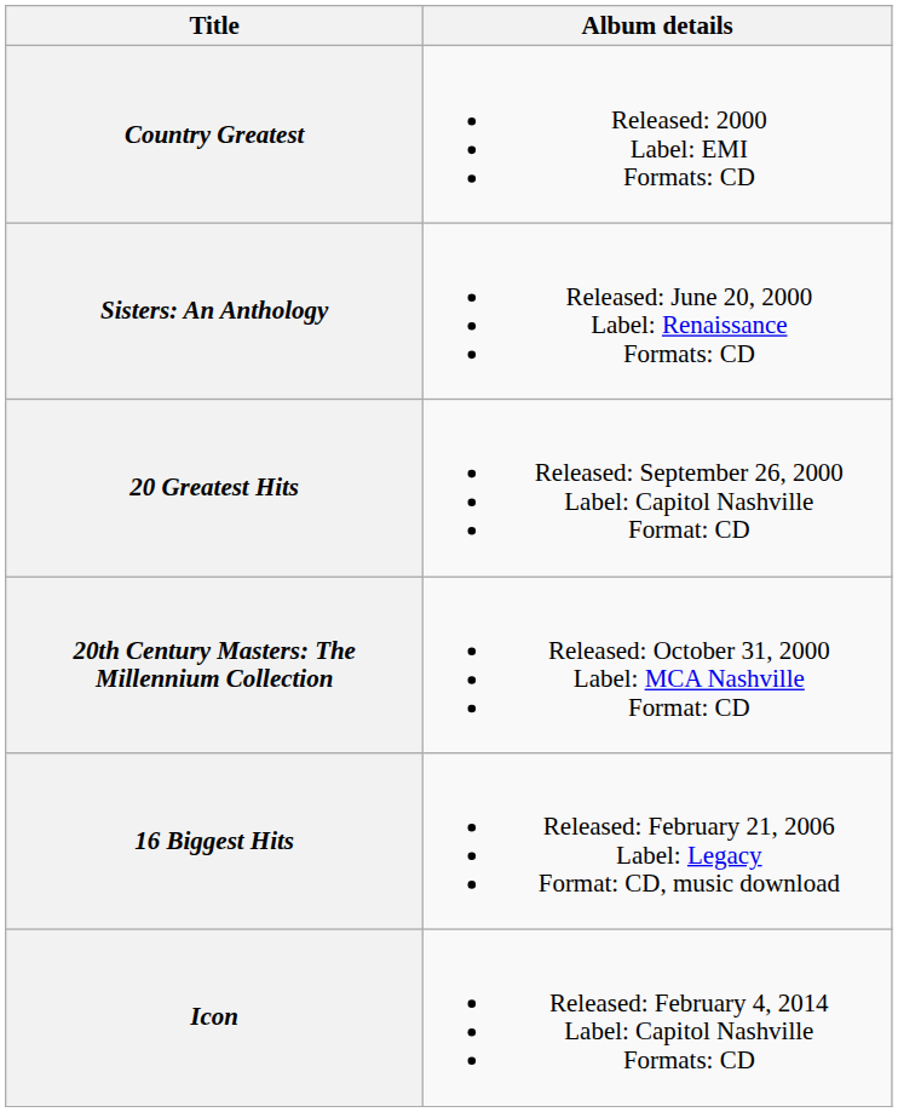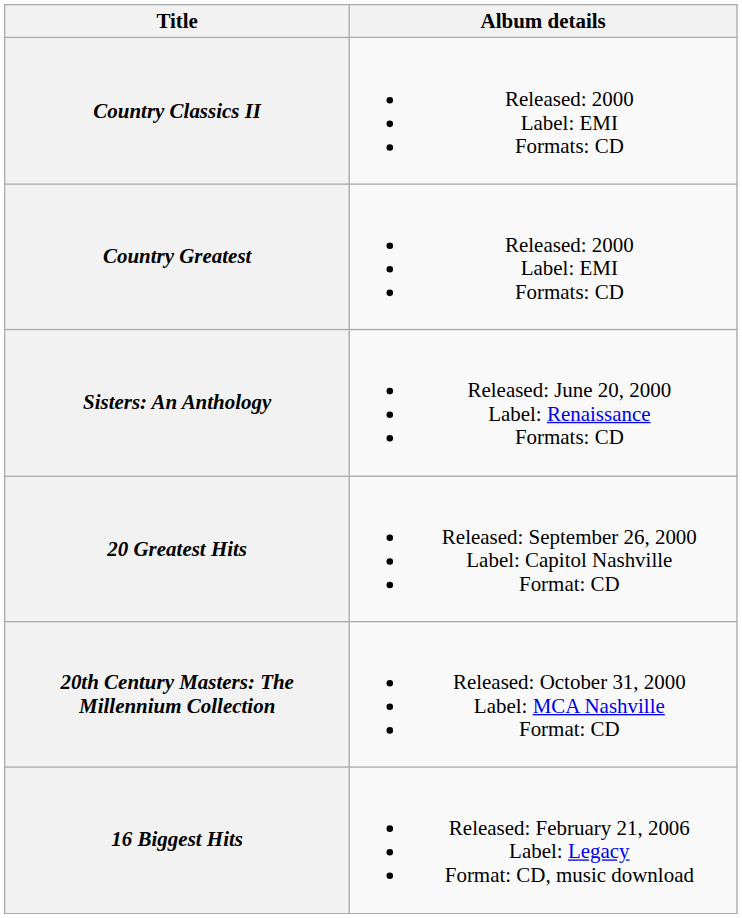+ row: Country Classics II | Released: 2000 Label: EMI Formats: CD
- row: Icon | Released: February 4, 2014 Label: Capitol Nashville Formats: CD
